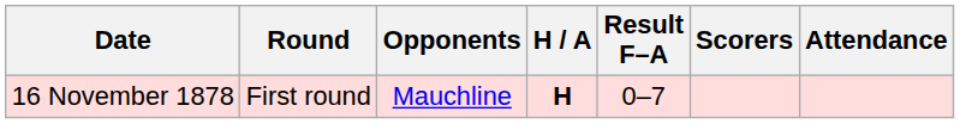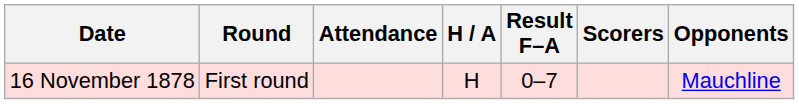columns swapped: Opponents <-> Attendance
16 November 1878 | H / A: bold -> normal
